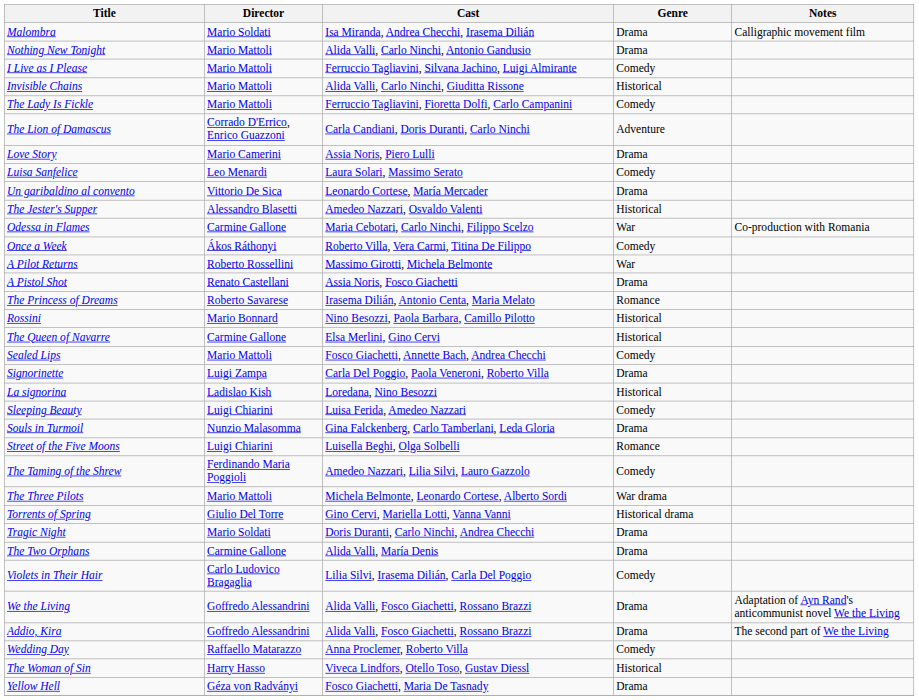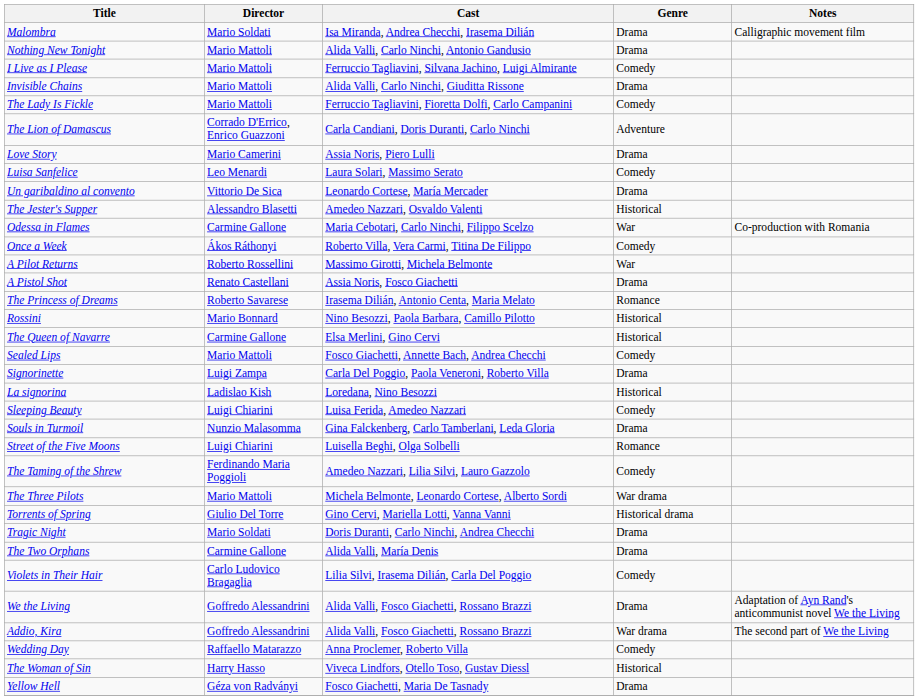Invisible Chains | Genre: Historical -> Drama
Addio, Kira | Genre: Drama -> War drama
